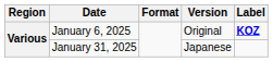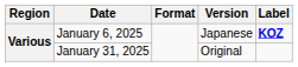January 6, 2025 | Version: Original -> Japanese
January 31, 2025 | Version: Japanese -> Original
